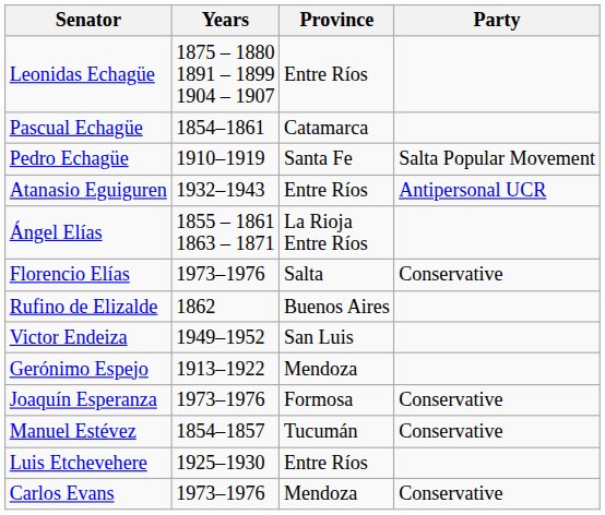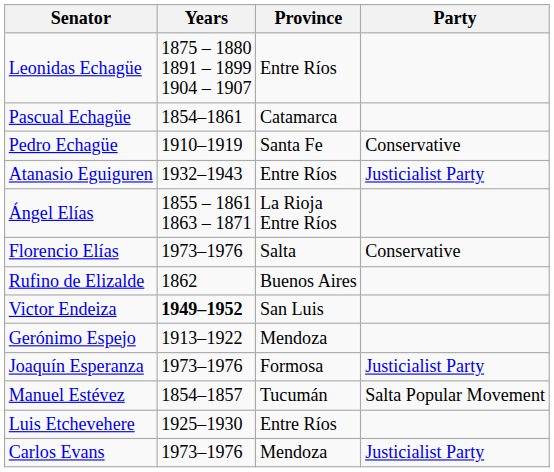Pedro Echagüe | Party: Salta Popular Movement -> Conservative
Atanasio Eguiguren | Party: Antipersonal UCR -> Justicialist Party
Victor Endeiza | Years: normal -> bold
Joaquín Esperanza | Party: Conservative -> Justicialist Party
Manuel Estévez | Party: Conservative -> Salta Popular Movement
Carlos Evans | Party: Conservative -> Justicialist Party
